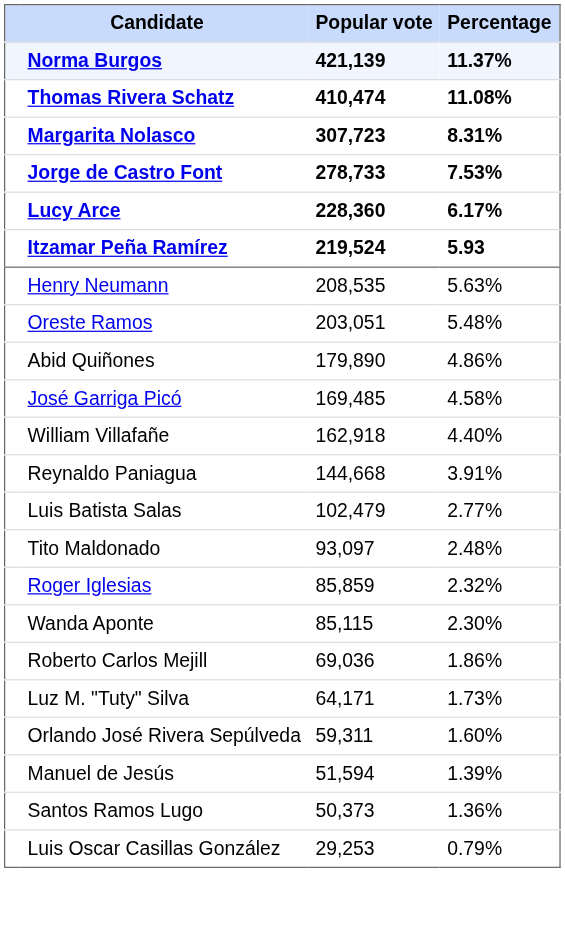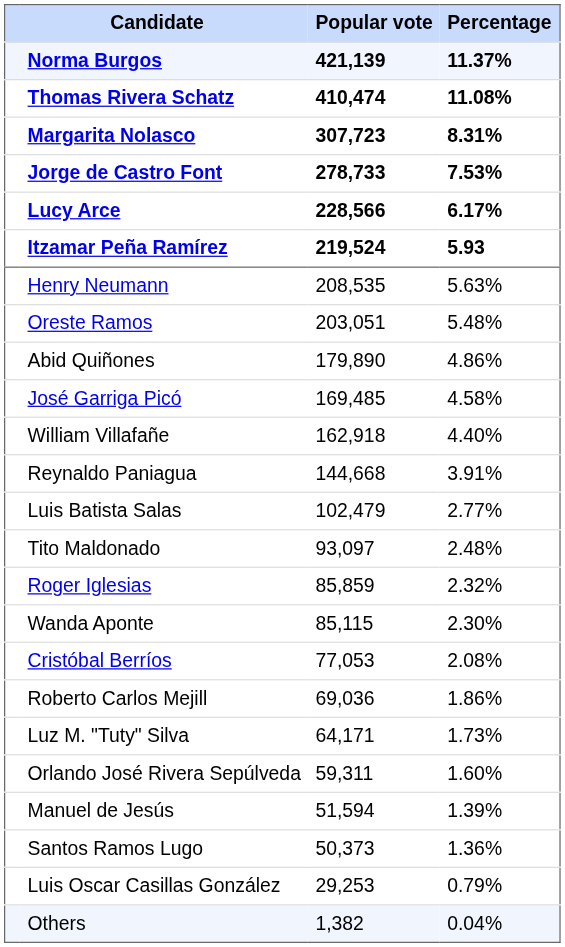Lucy Arce | Popular vote: 228,360 -> 228,566
+ row: Cristóbal Berríos | 77,053 | 2.08%
+ row: Others | 1,382 | 0.04%
